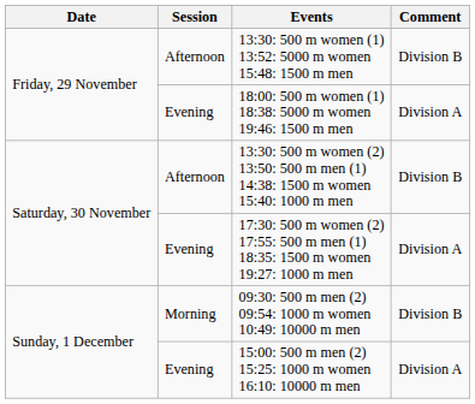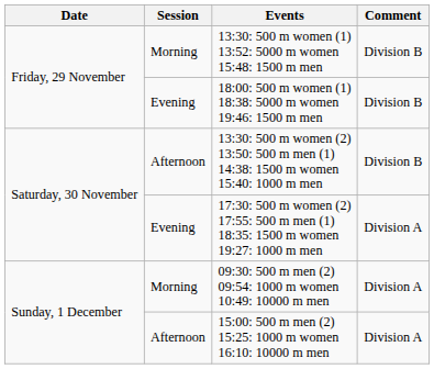13:30: 500 m women (1) 13:52: 5000 m women 15:48: 1500 m men | Session: Afternoon -> Morning
18:00: 500 m women (1) 18:38: 5000 m women 19:46: 1500 m men | Comment: Division A -> Division B
09:30: 500 m men (2) 09:54: 1000 m women 10:49: 10000 m men | Comment: Division B -> Division A
15:00: 500 m men (2) 15:25: 1000 m women 16:10: 10000 m men | Session: Evening -> Afternoon
